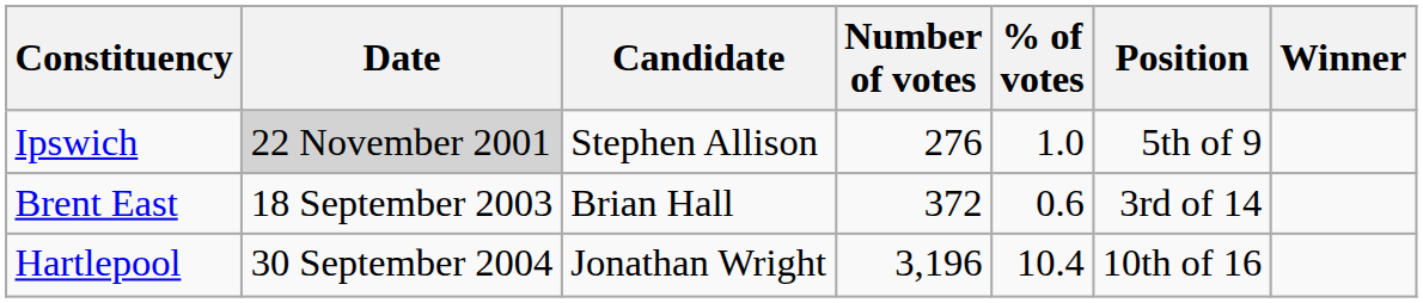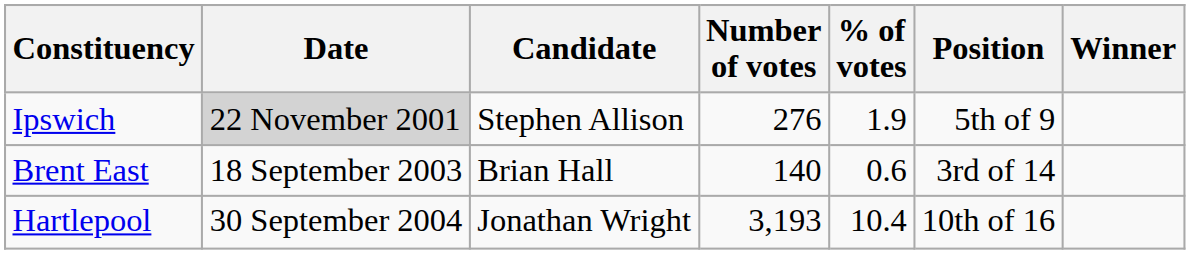Ipswich | % of votes: 1.0 -> 1.9
Brent East | Number of votes: 372 -> 140
Hartlepool | Number of votes: 3,196 -> 3,193
